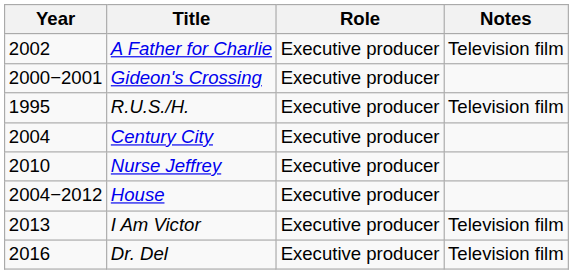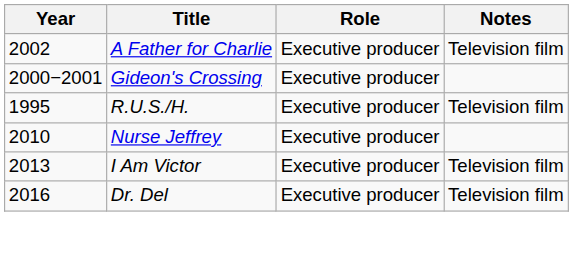- row: 2004 | Century City | Executive producer
- row: 2004−2012 | House | Executive producer
